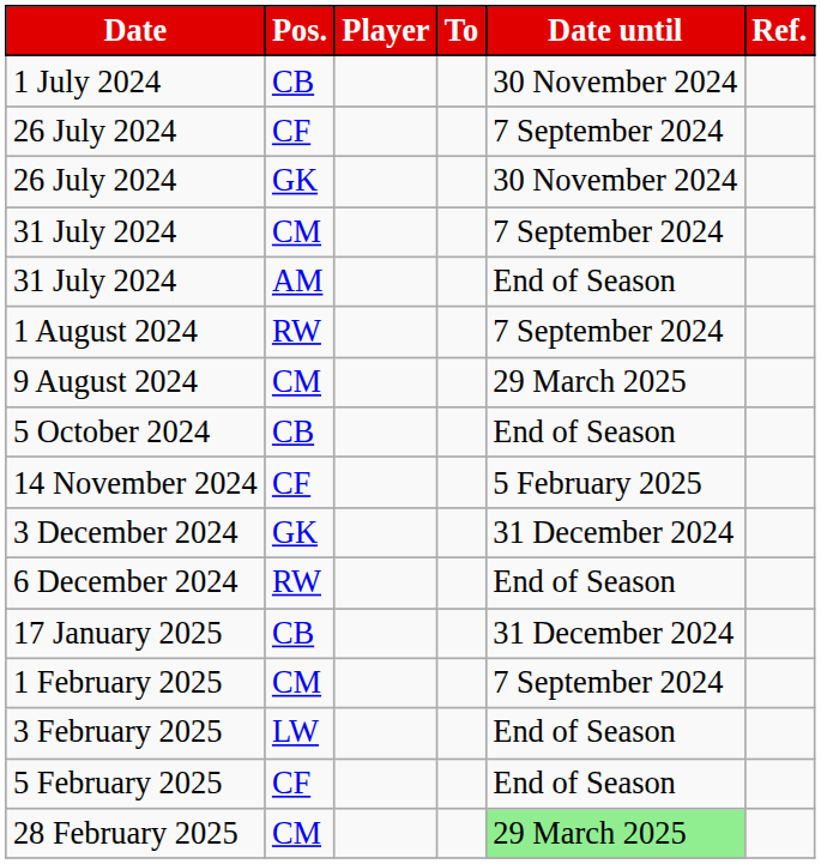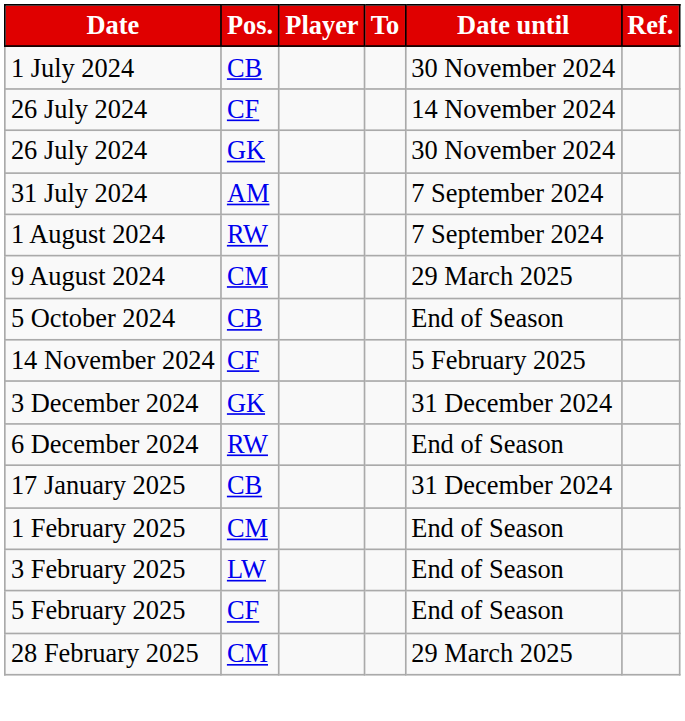26 July 2024 / CF | Date until: 7 September 2024 -> 14 November 2024
- row: 31 July 2024 | CM | 7 September 2024
31 July 2024 / AM | Date until: End of Season -> 7 September 2024
1 February 2025 | Date until: 7 September 2024 -> End of Season
28 February 2025 | Date until: lightgreen background -> no background
